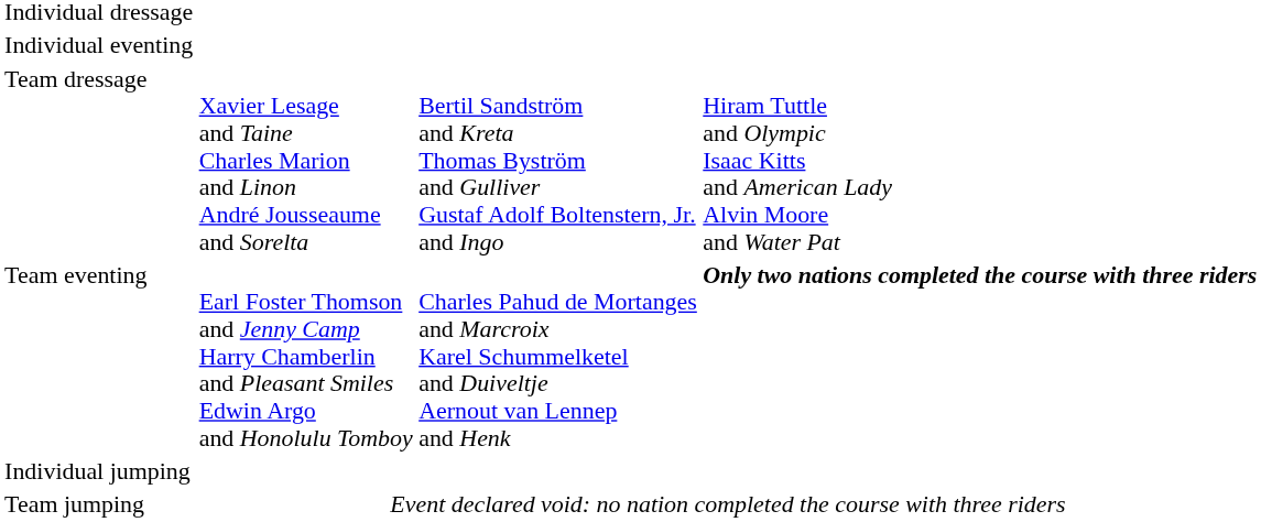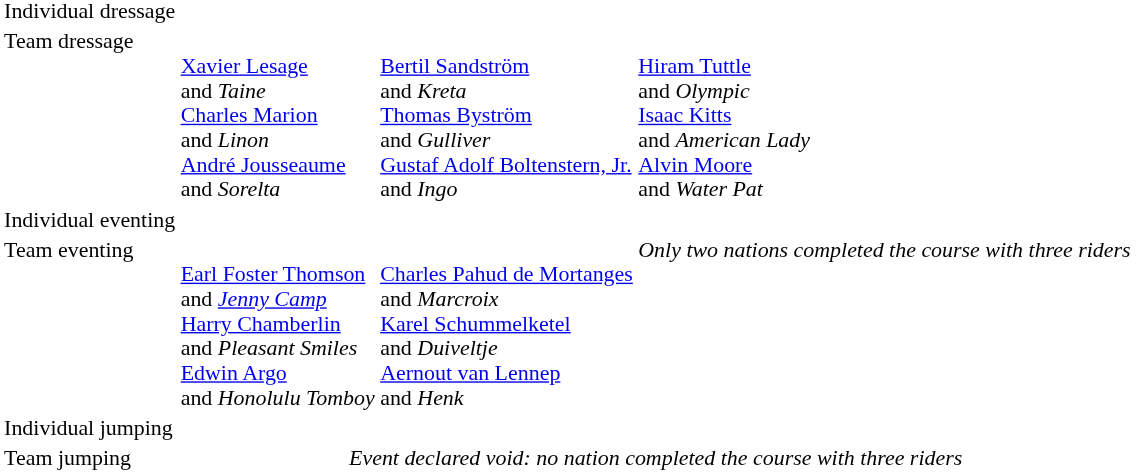rows swapped: Team dressage <-> Individual eventing
Team eventing | column 4: bold -> normal
